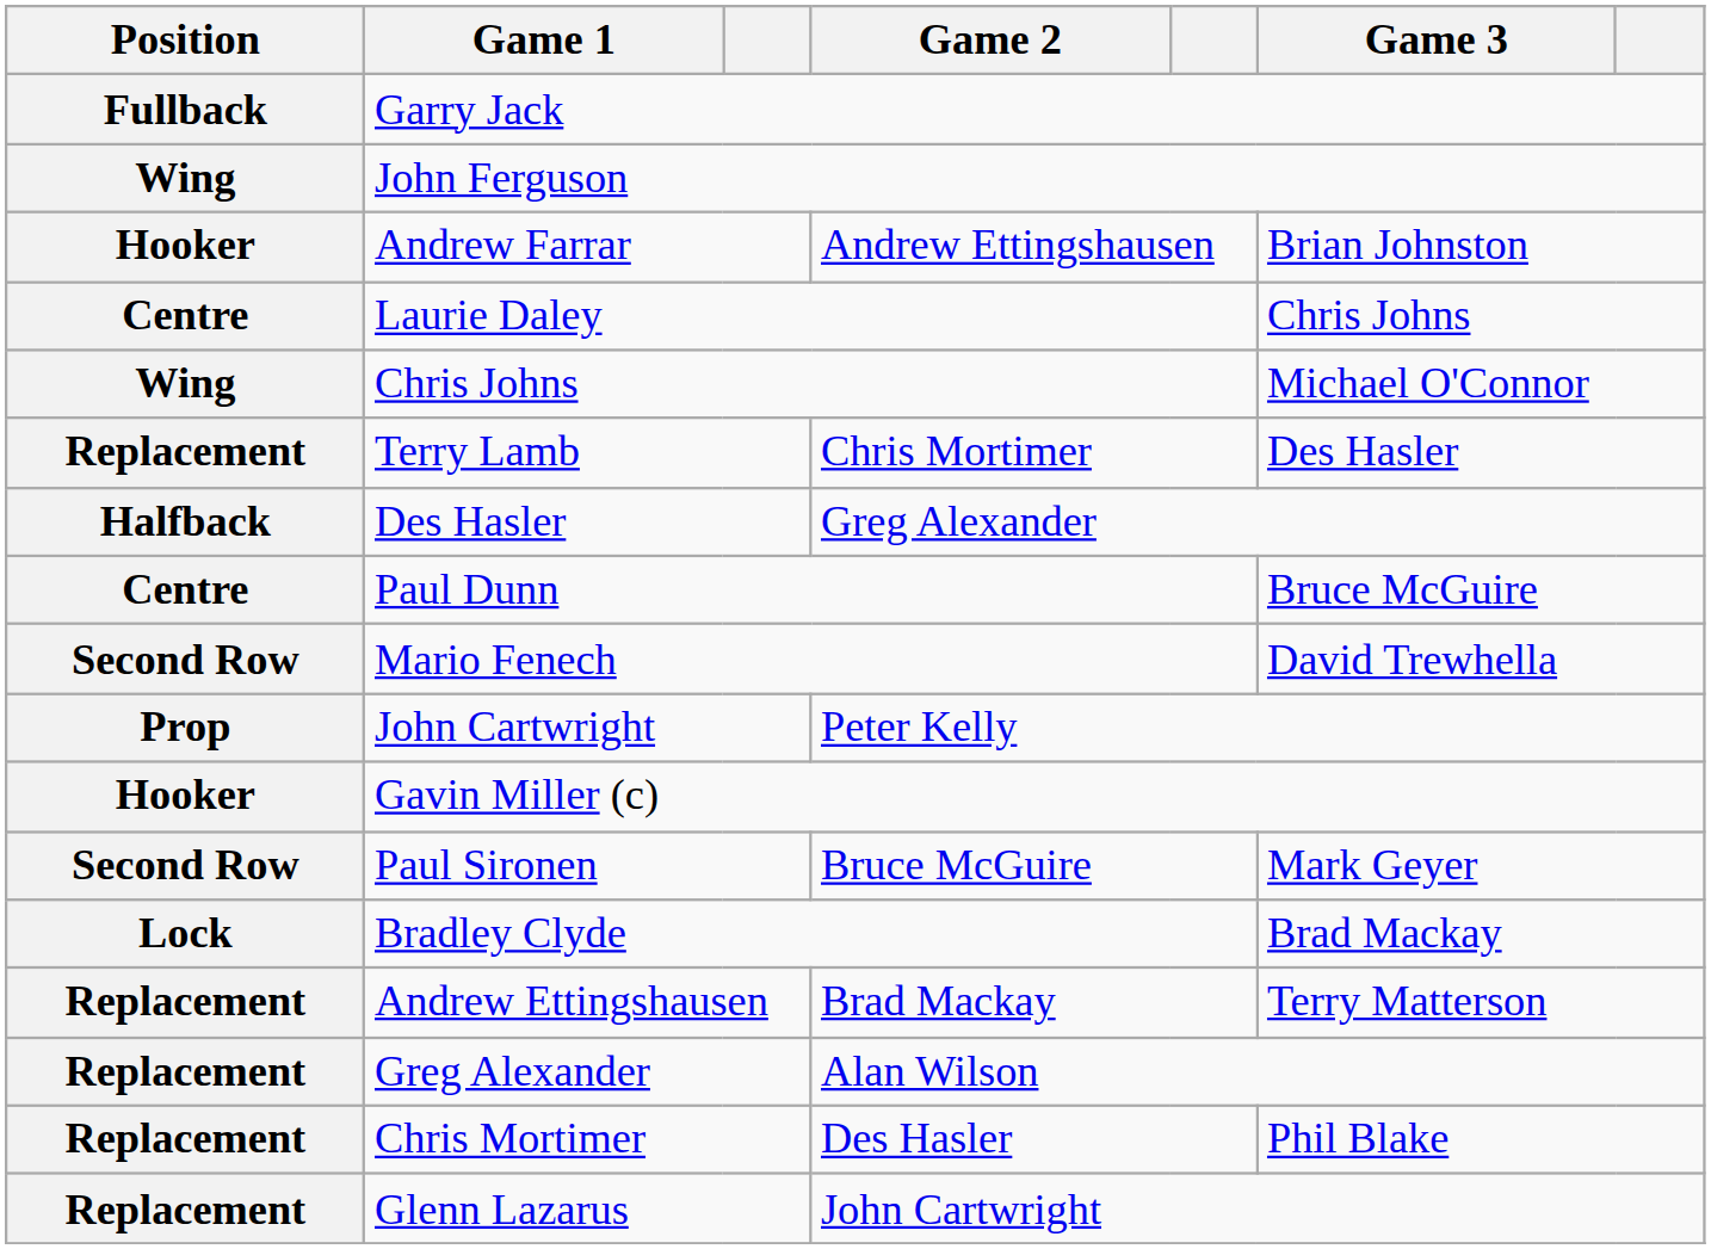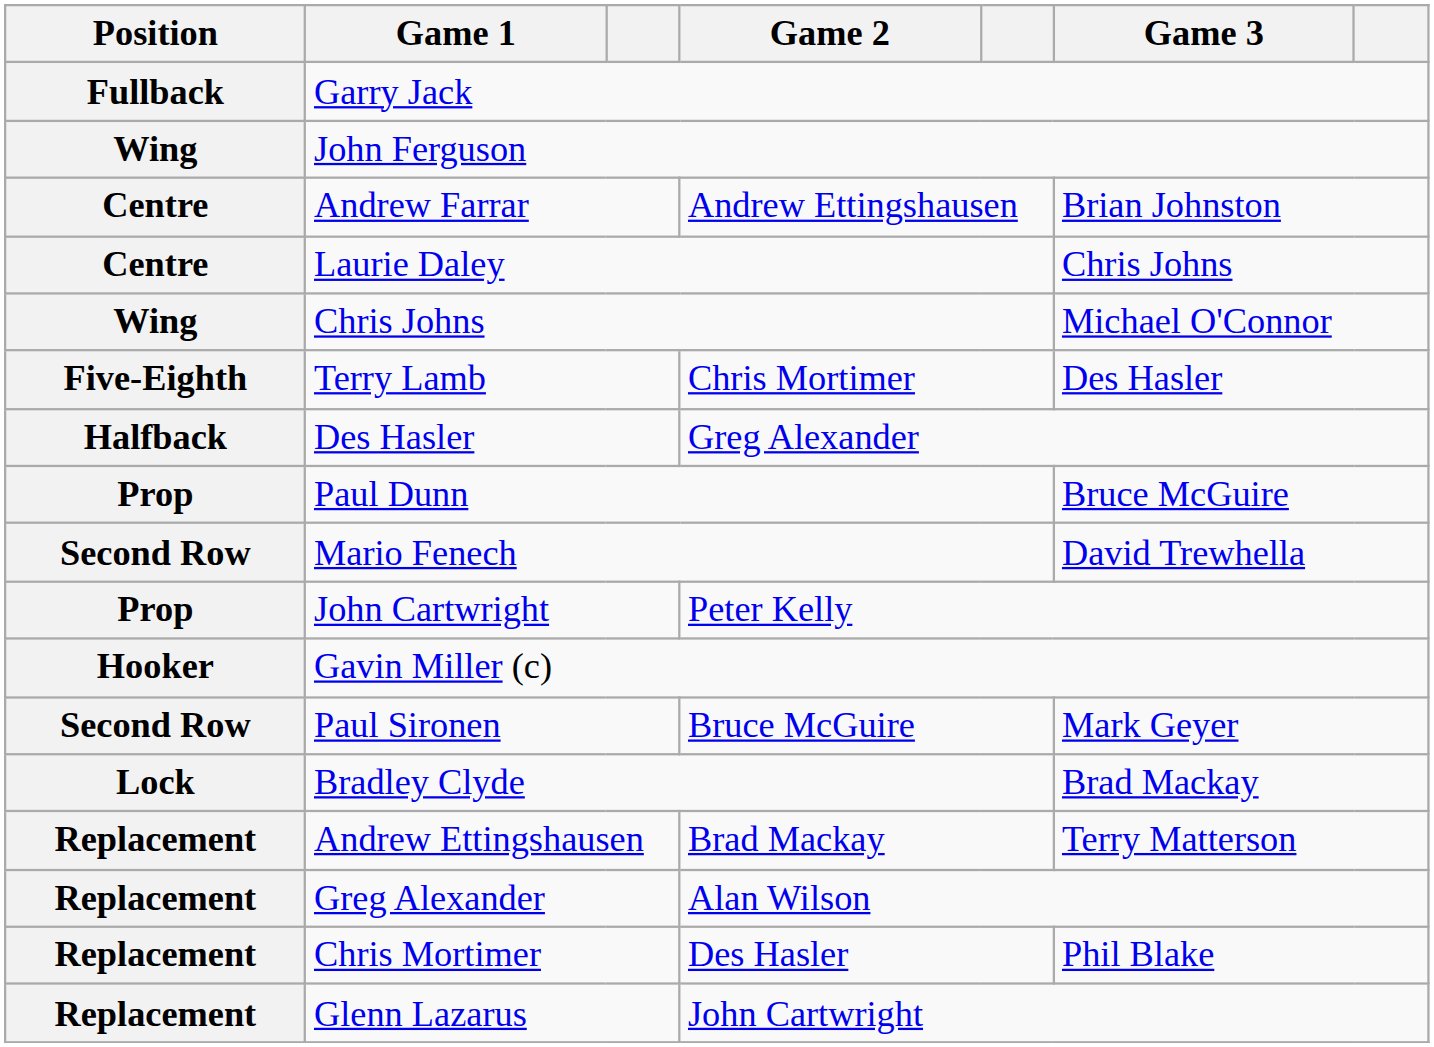Andrew Farrar | Position: Hooker -> Centre
Terry Lamb | Position: Replacement -> Five-Eighth
Paul Dunn | Position: Centre -> Prop
